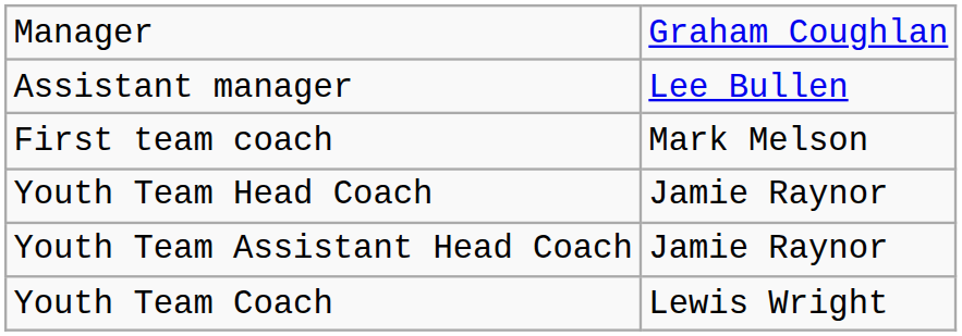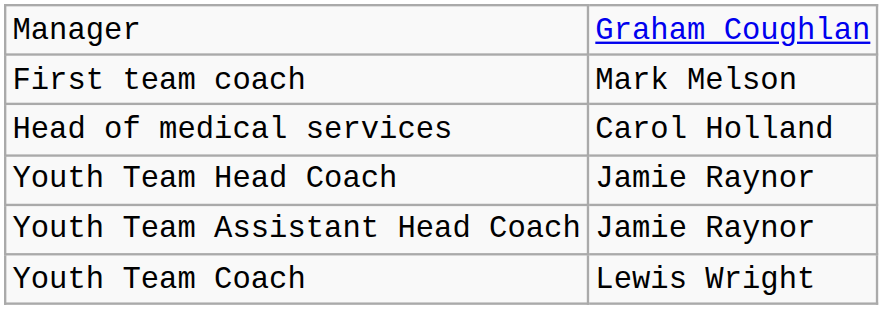- row: Assistant manager | Lee Bullen
+ row: Head of medical services | Carol Holland
